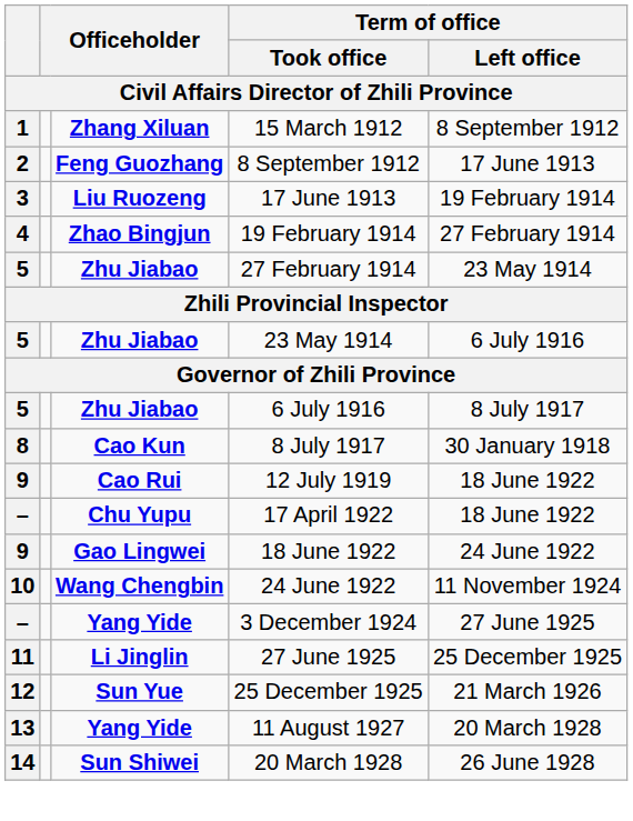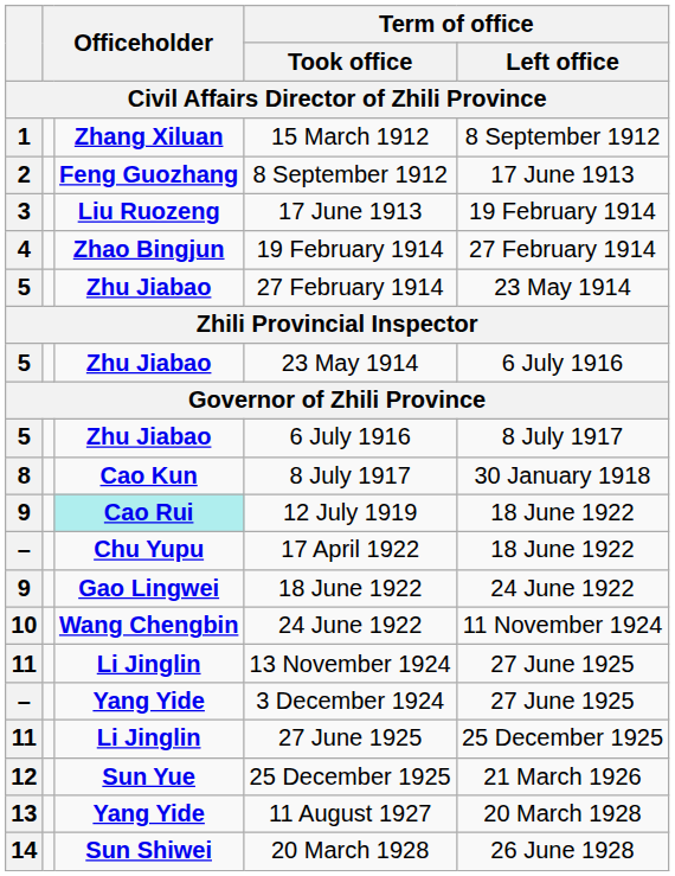12 July 1919 | column 3: no background -> paleturquoise background
+ row: 11 | Li Jinglin | 13 November 1924 | 27 June 1925
